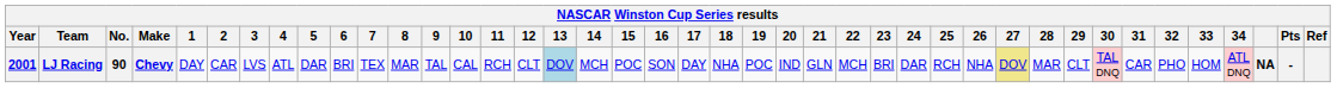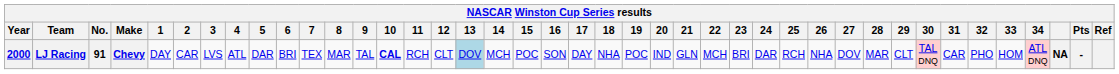LJ Racing | Year: 2001 -> 2000
LJ Racing | No.: 90 -> 91
LJ Racing | 10: normal -> bold
LJ Racing | 27: khaki background -> no background
